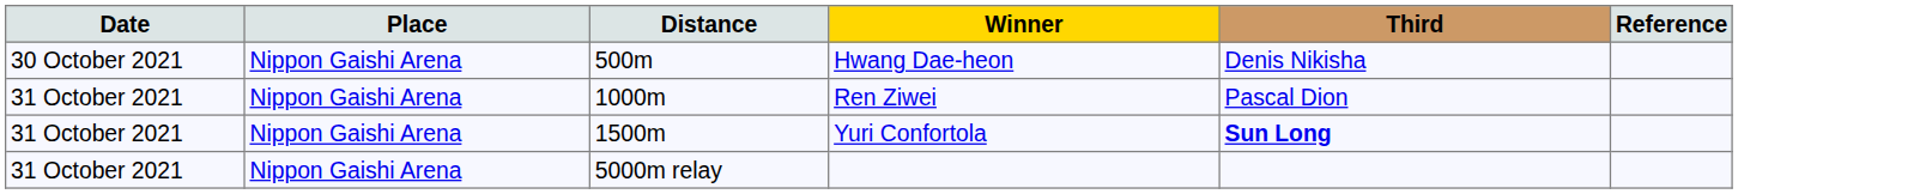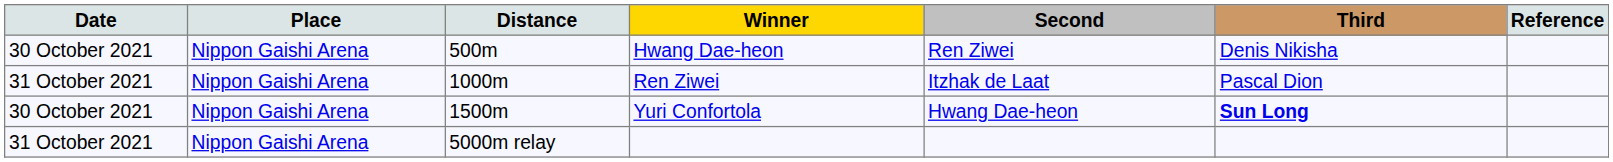+ column: Second | Ren Ziwei | Itzhak de Laat | Hwang Dae-heon
Yuri Confortola | Date: 31 October 2021 -> 30 October 2021
